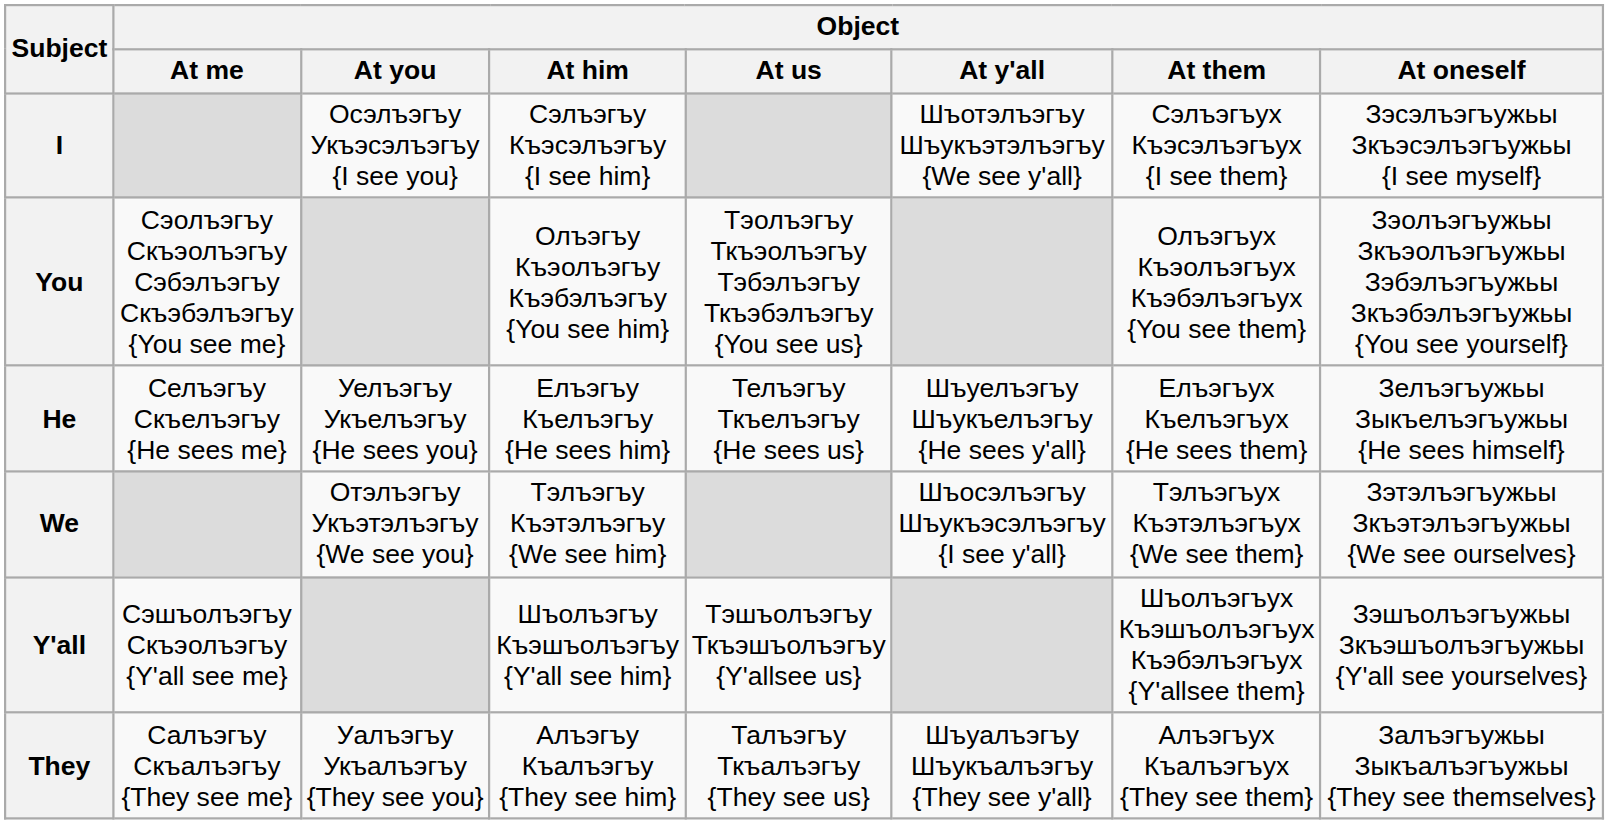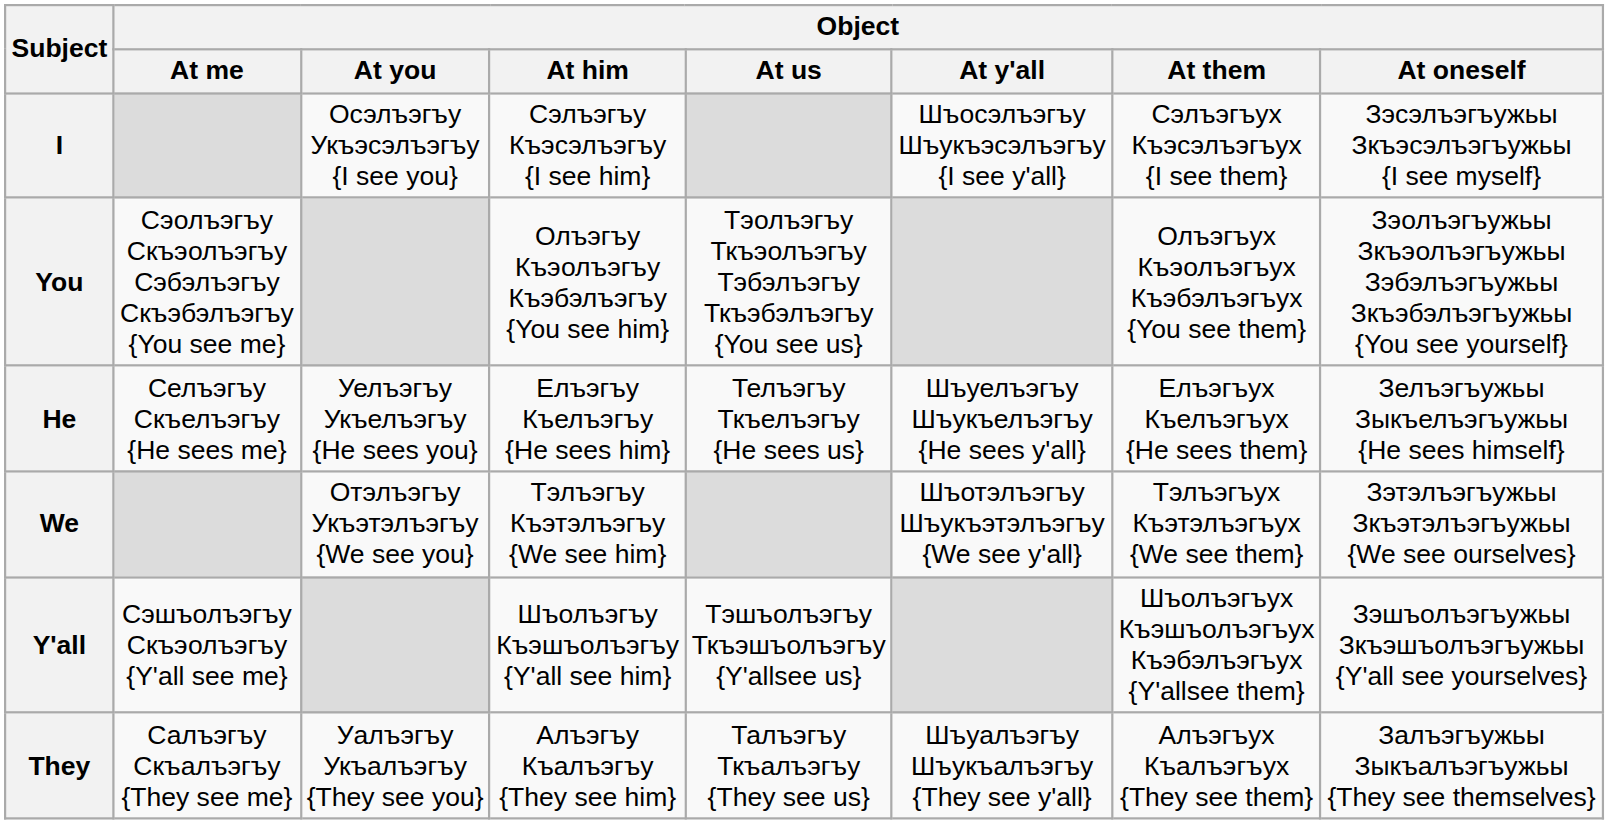I | Object / At y'all: Шъотэлъэгъу Шъукъэтэлъэгъу {We see y'all} -> Шъосэлъэгъу Шъукъэсэлъэгъу {I see y'all}
We | Object / At y'all: Шъосэлъэгъу Шъукъэсэлъэгъу {I see y'all} -> Шъотэлъэгъу Шъукъэтэлъэгъу {We see y'all}
